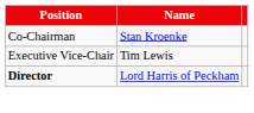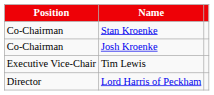+ row: Co-Chairman | Josh Kroenke
Lord Harris of Peckham | Position: bold -> normal
